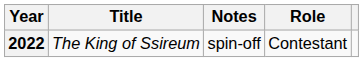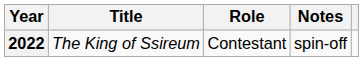columns swapped: Role <-> Notes
